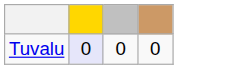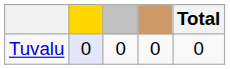+ column: Total | 0
